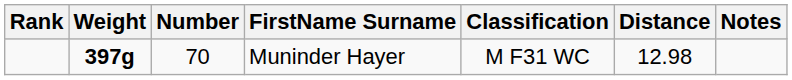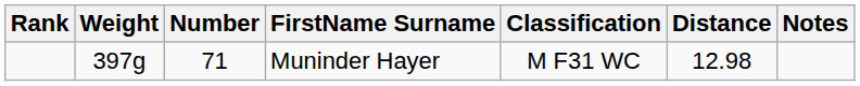Muninder Hayer | Weight: bold -> normal
Muninder Hayer | Number: 70 -> 71
